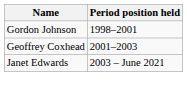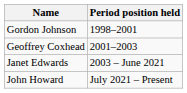+ row: John Howard | July 2021 – Present
